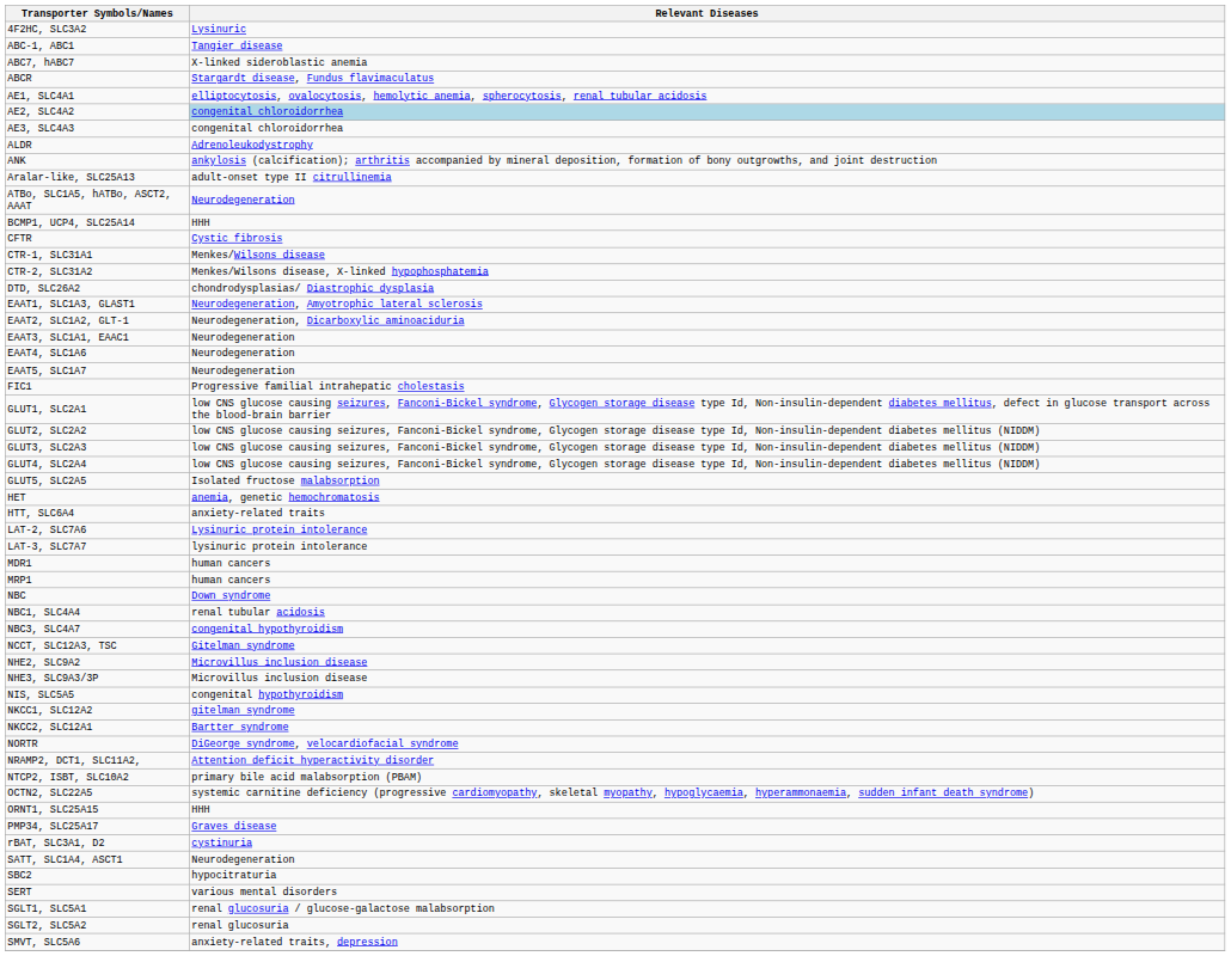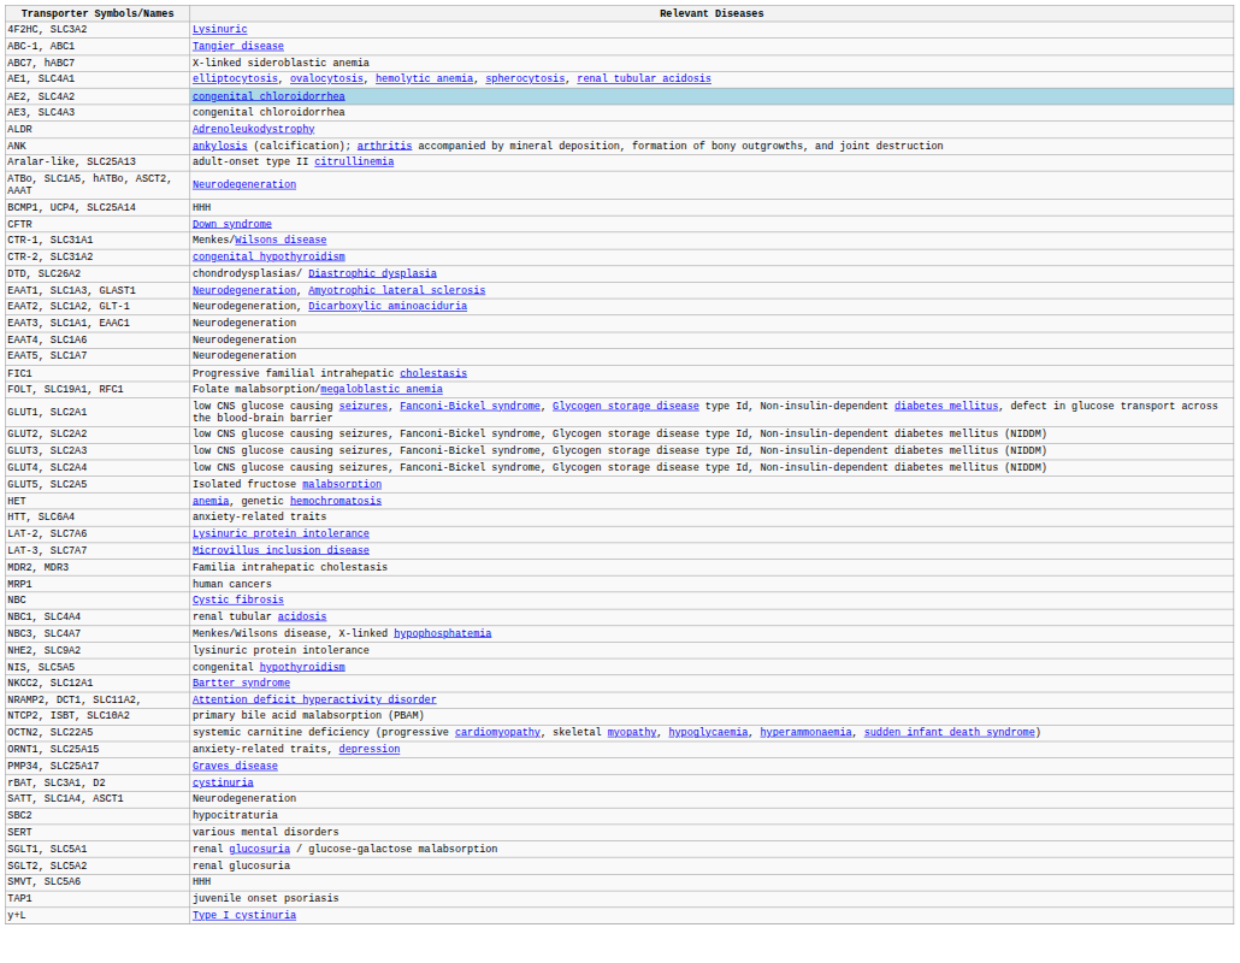- row: ABCR | Stargardt disease, Fundus flavimaculatus
CFTR | Relevant Diseases: Cystic fibrosis -> Down syndrome
CTR-2, SLC31A2 | Relevant Diseases: Menkes/Wilsons disease, X-linked hypophosphatemia -> congenital hypothyroidism
+ row: FOLT, SLC19A1, RFC1 | Folate malabsorption/megaloblastic anemia
LAT-3, SLC7A7 | Relevant Diseases: lysinuric protein intolerance -> Microvillus inclusion disease
- row: MDR1 | human cancers
+ row: MDR2, MDR3 | Familia intrahepatic cholestasis
NBC | Relevant Diseases: Down syndrome -> Cystic fibrosis
NBC3, SLC4A7 | Relevant Diseases: congenital hypothyroidism -> Menkes/Wilsons disease, X-linked hypophosphatemia
- row: NCCT, SLC12A3, TSC | Gitelman syndrome
NHE2, SLC9A2 | Relevant Diseases: Microvillus inclusion disease -> lysinuric protein intolerance
- row: NHE3, SLC9A3/3P | Microvillus inclusion disease
- row: NKCC1, SLC12A2 | gitelman syndrome
- row: NORTR | DiGeorge syndrome, velocardiofacial syndrome
ORNT1, SLC25A15 | Relevant Diseases: HHH -> anxiety-related traits, depression
SMVT, SLC5A6 | Relevant Diseases: anxiety-related traits, depression -> HHH
+ row: TAP1 | juvenile onset psoriasis
+ row: y+L | Type I cystinuria
